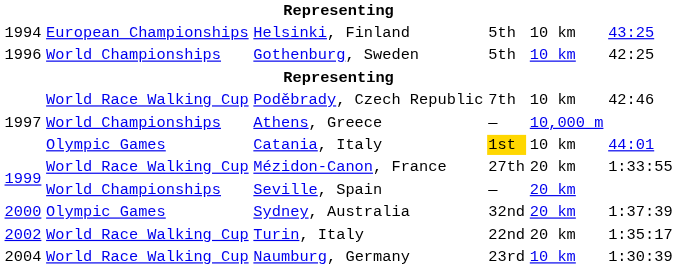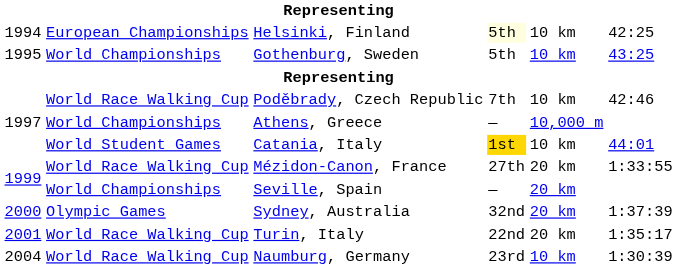Helsinki, Finland | column 4: no background -> lightyellow background
Helsinki, Finland | column 6: 43:25 -> 42:25
Gothenburg, Sweden | column 1: 1996 -> 1995
Gothenburg, Sweden | column 6: 42:25 -> 43:25
Catania, Italy | column 2: Olympic Games -> World Student Games
Turin, Italy | column 1: 2002 -> 2001
